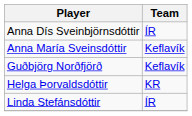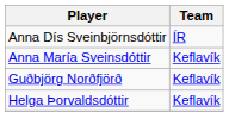Helga Þorvaldsdóttir | Team: KR -> Keflavík
- row: Linda Stefánsdóttir | ÍR
